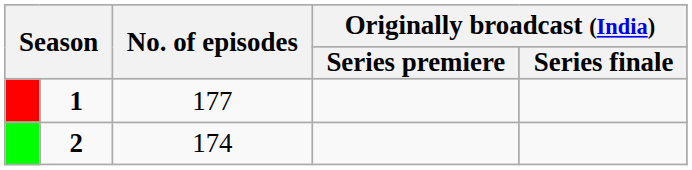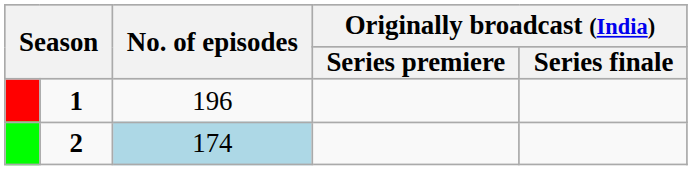1 | No. of episodes: 177 -> 196
2 | No. of episodes: no background -> lightblue background
